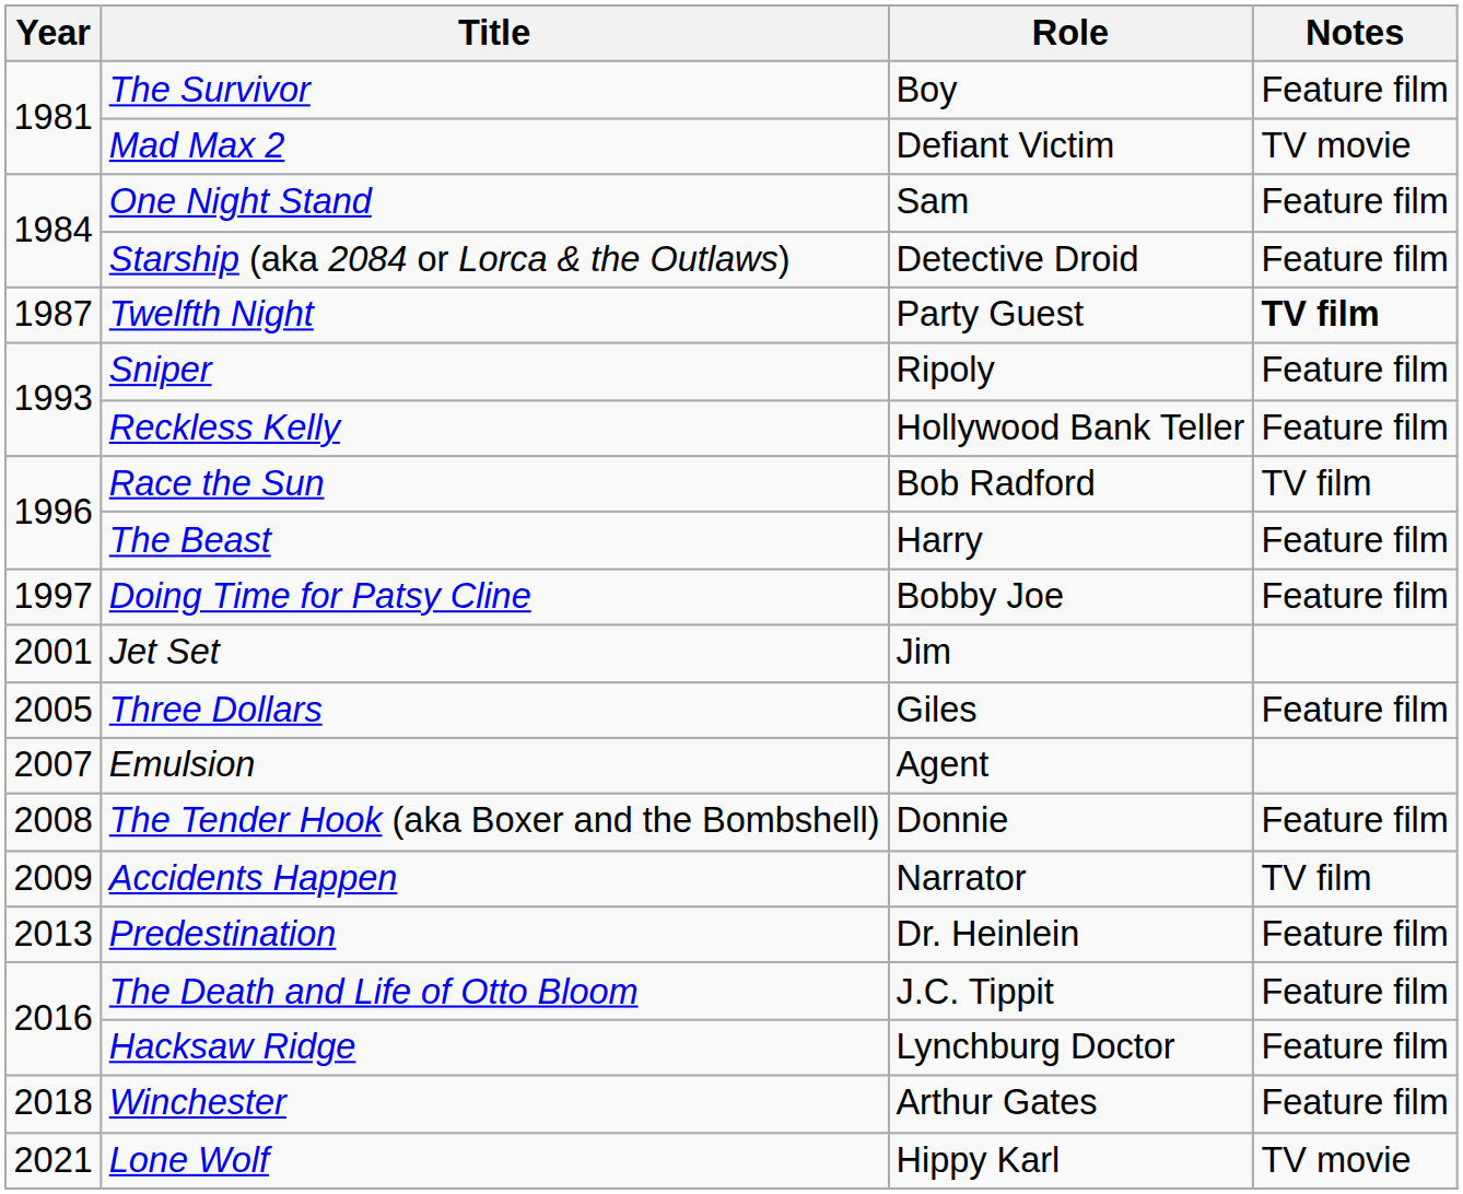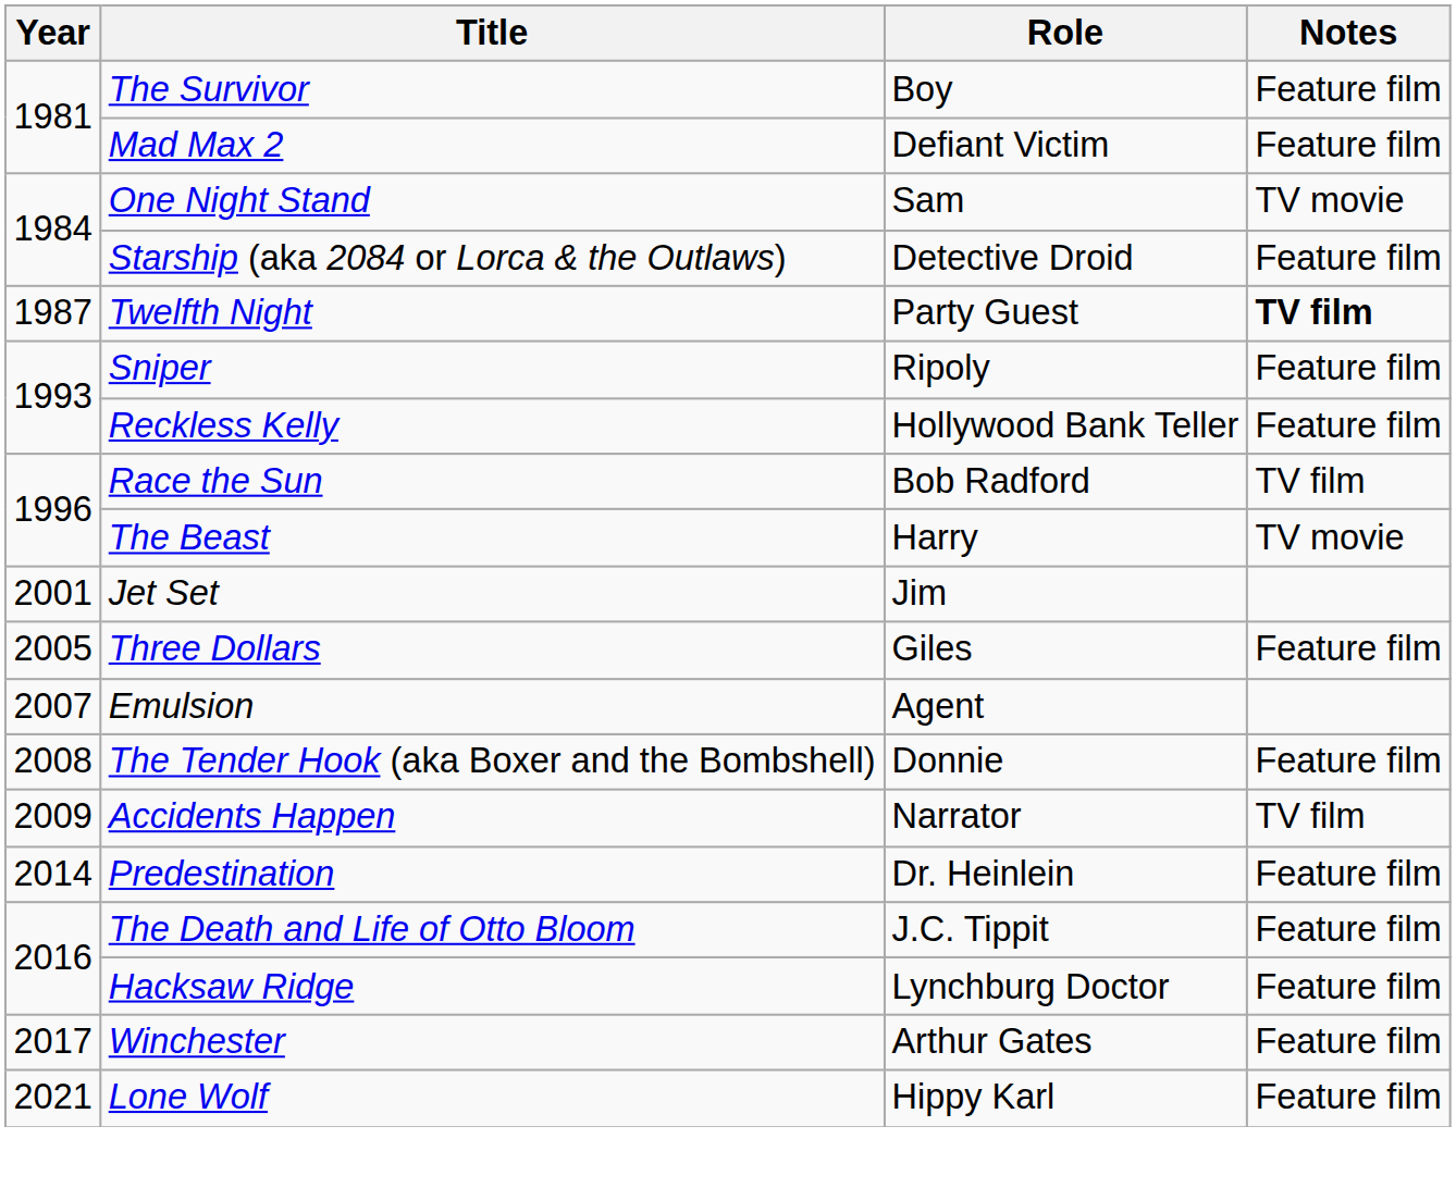Mad Max 2 | Notes: TV movie -> Feature film
One Night Stand | Notes: Feature film -> TV movie
The Beast | Notes: Feature film -> TV movie
- row: 1997 | Doing Time for Patsy Cline | Bobby Joe | Feature film
Predestination | Year: 2013 -> 2014
Winchester | Year: 2018 -> 2017
Lone Wolf | Notes: TV movie -> Feature film
